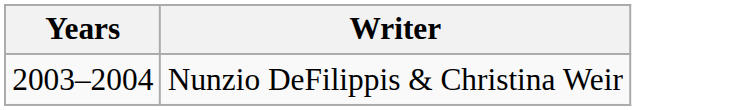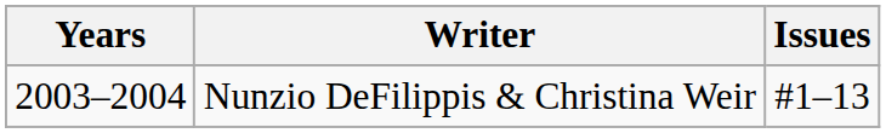+ column: Issues | #1–13
